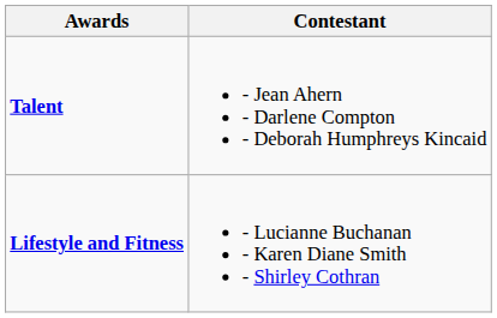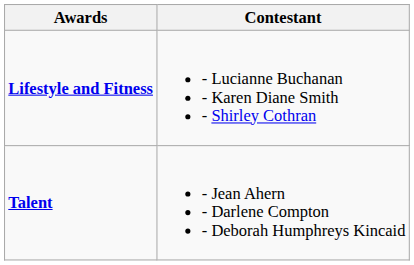rows swapped: Lifestyle and Fitness <-> Talent
